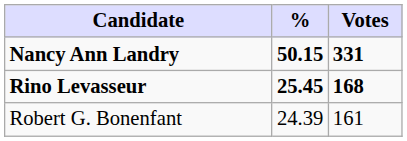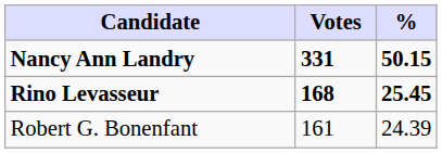columns swapped: Votes <-> %
